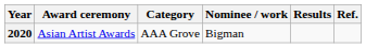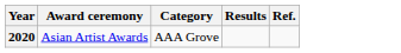- column: Nominee / work | Bigman
